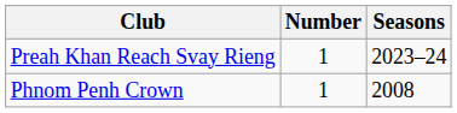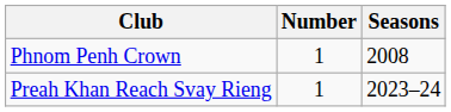rows swapped: Phnom Penh Crown <-> Preah Khan Reach Svay Rieng
